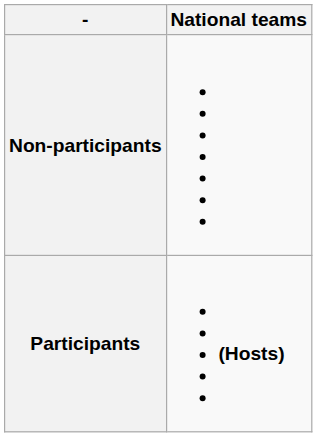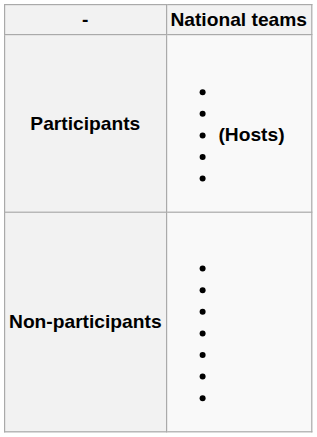rows swapped: Participants <-> Non-participants
